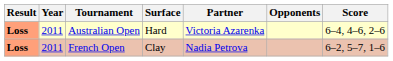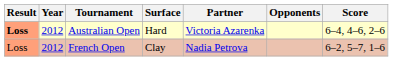Australian Open | Year: 2011 -> 2012
French Open | Result: bold -> normal
French Open | Year: 2011 -> 2012
